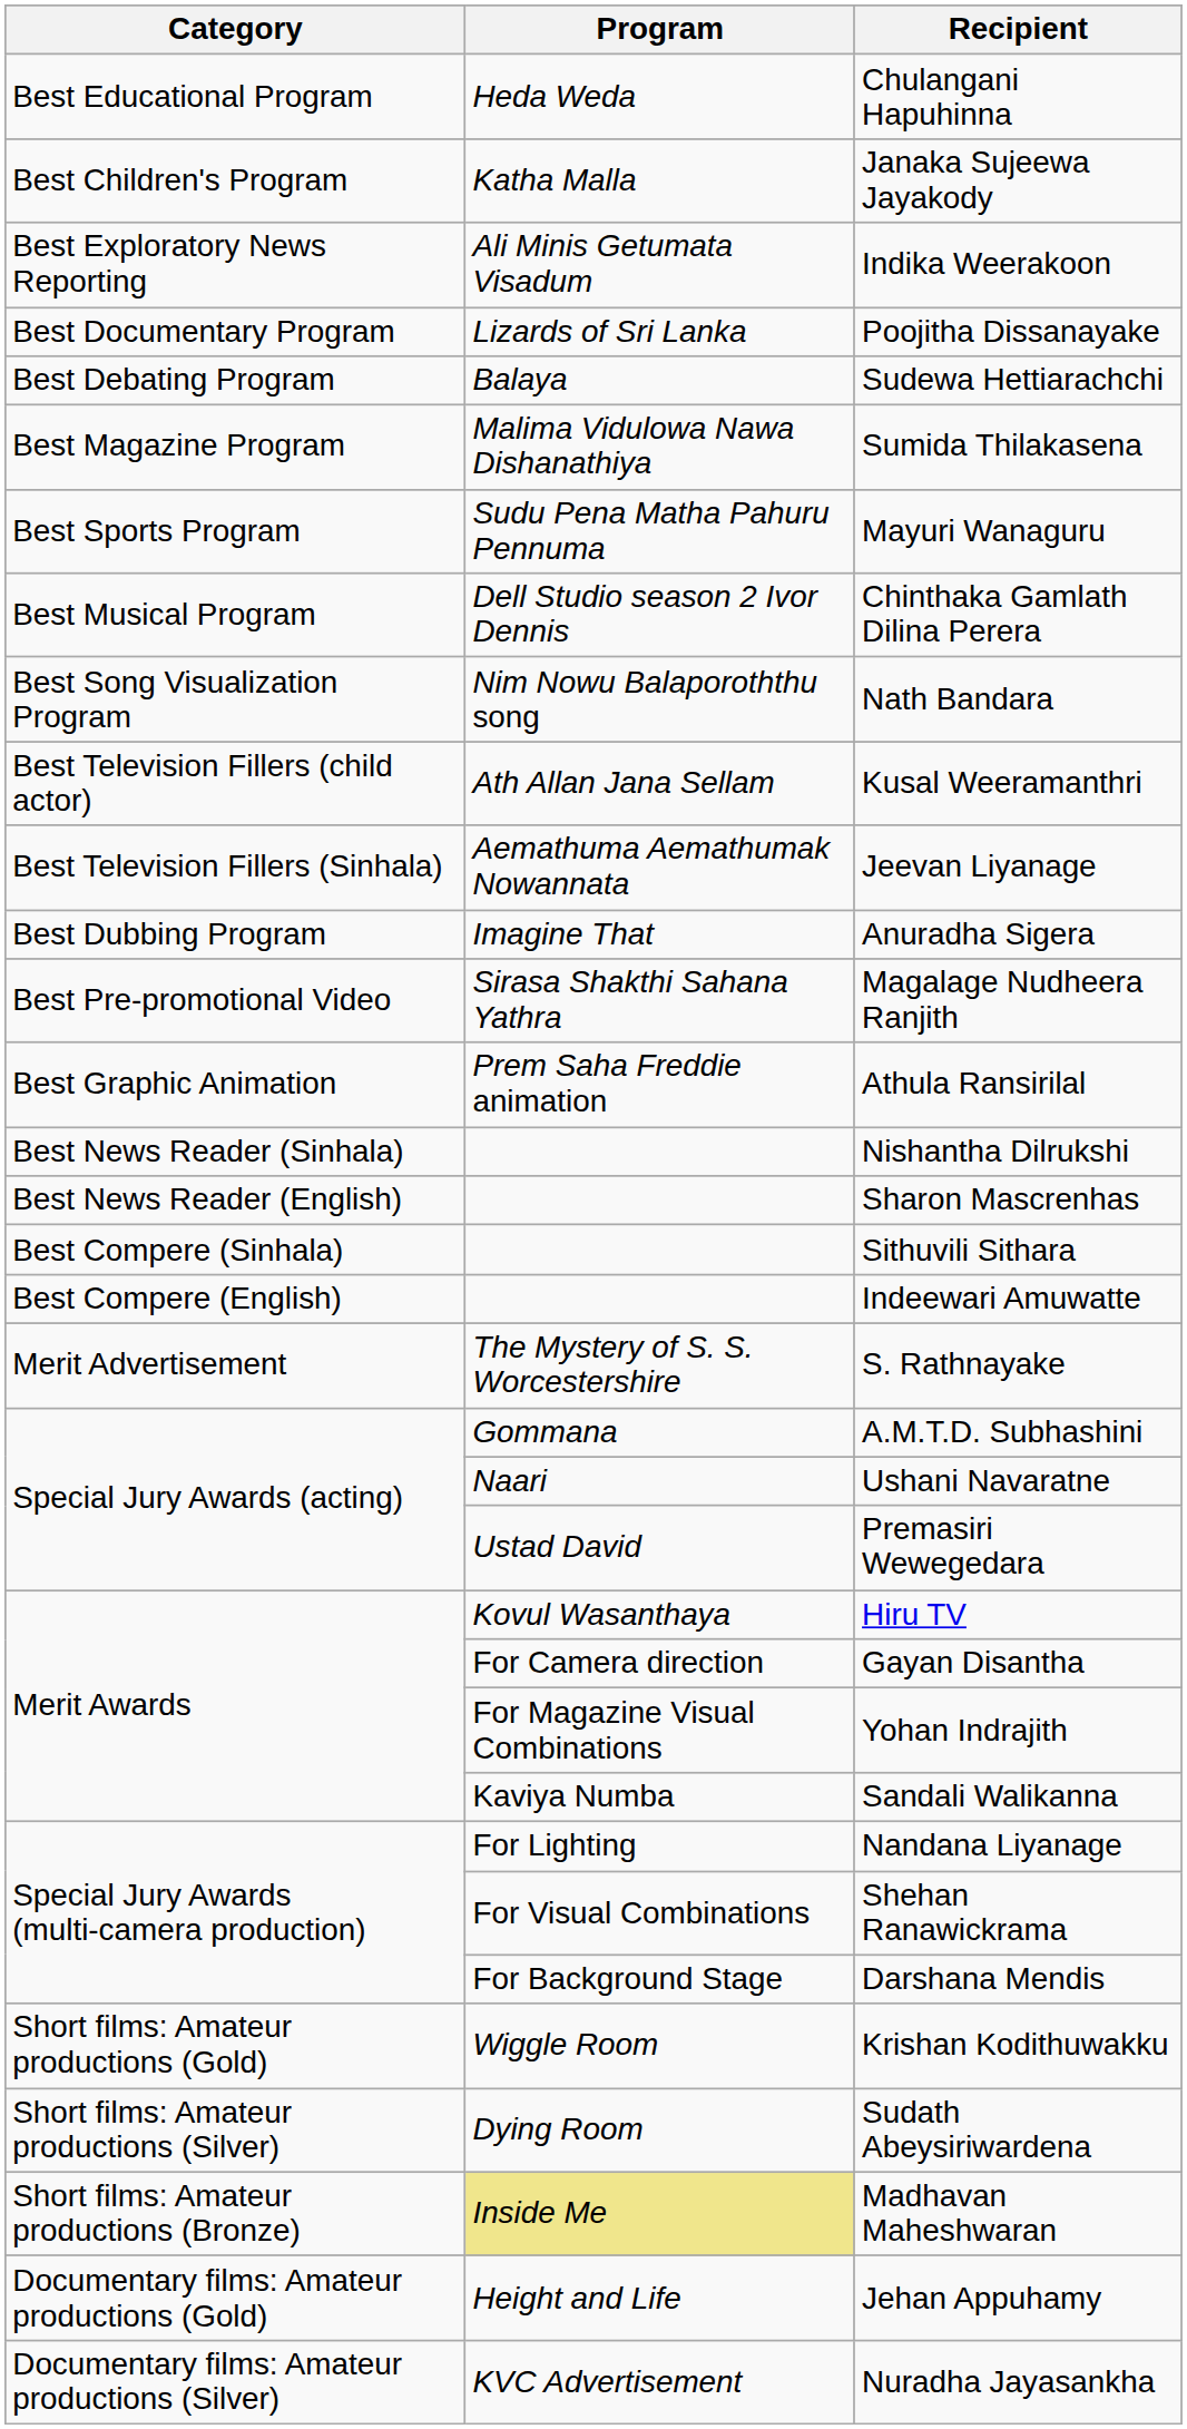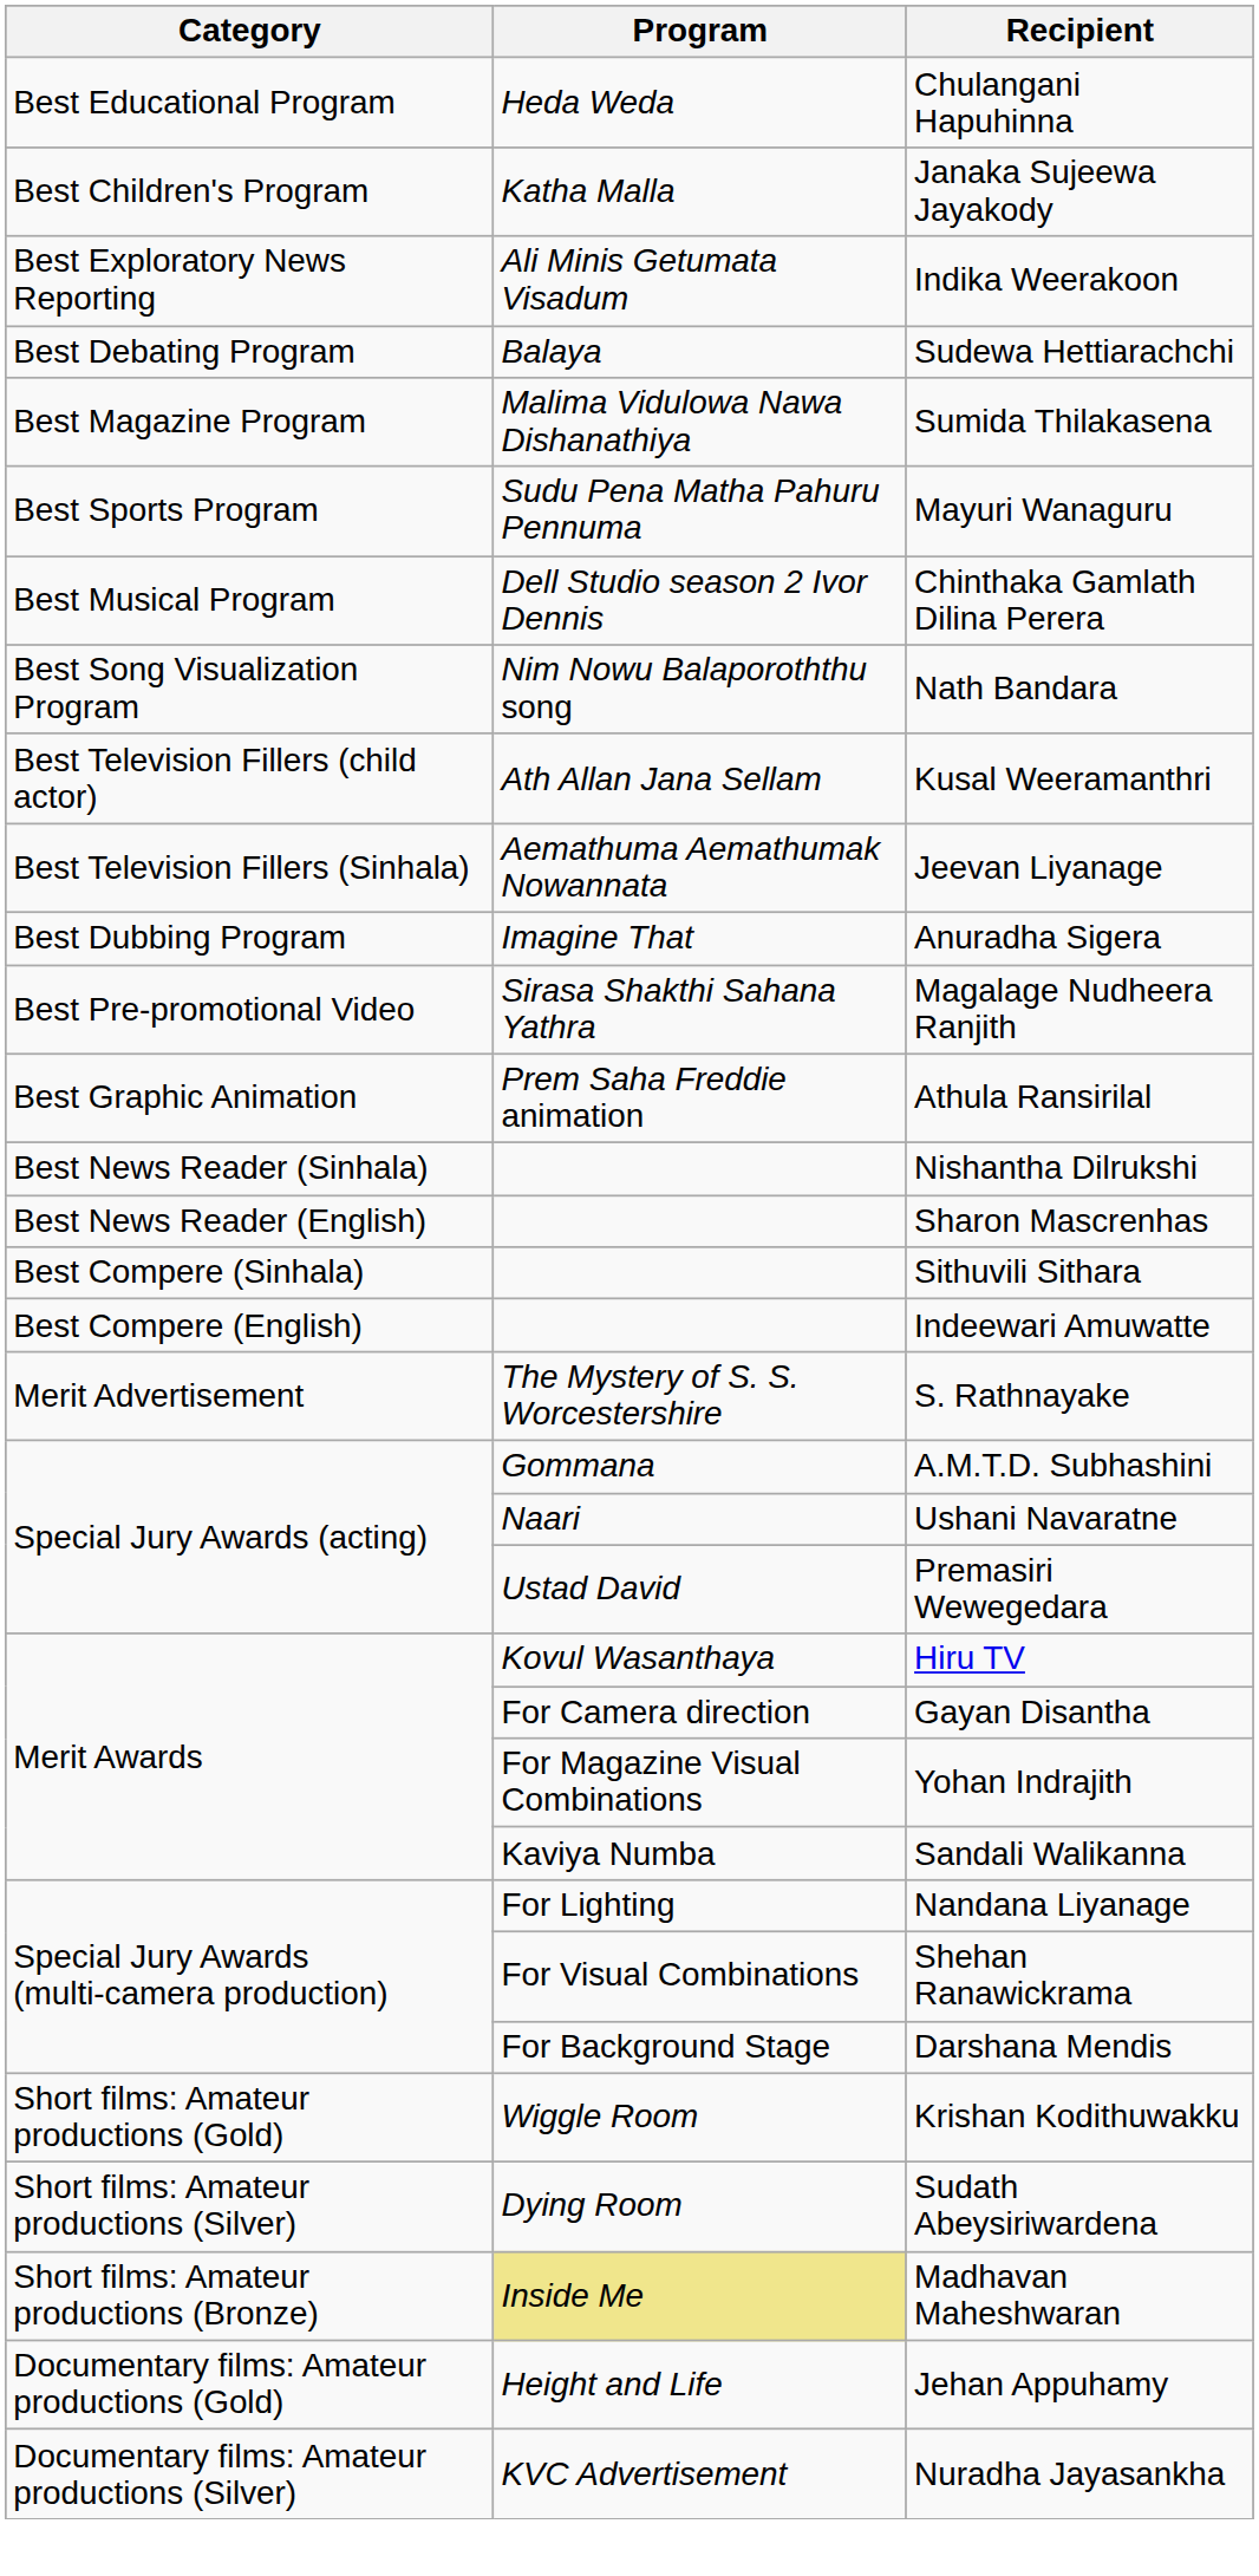- row: Best Documentary Program | Lizards of Sri Lanka | Poojitha Dissanayake
